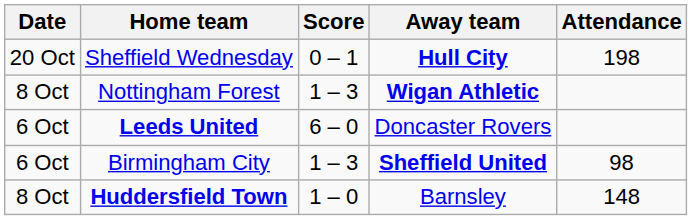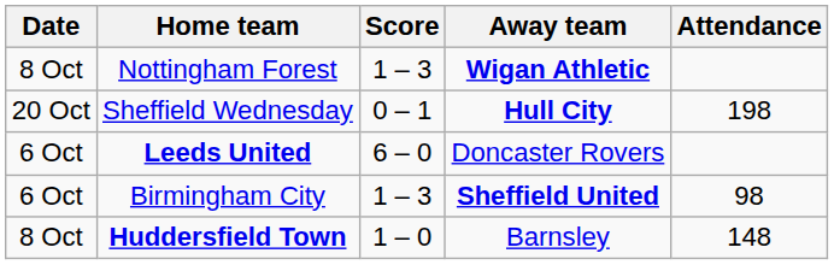rows swapped: Nottingham Forest <-> Sheffield Wednesday
